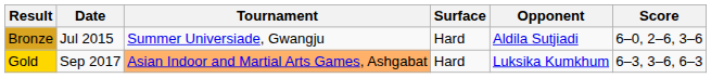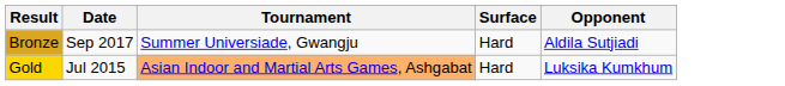- column: Score | 6–0, 2–6, 3–6 | 6–3, 3–6, 6–3
Bronze | Date: Jul 2015 -> Sep 2017
Gold | Date: Sep 2017 -> Jul 2015
